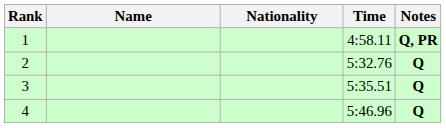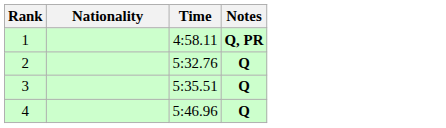- column: Name
